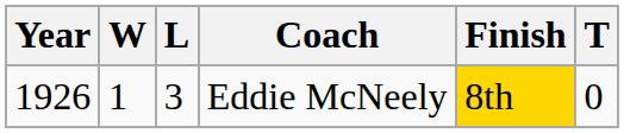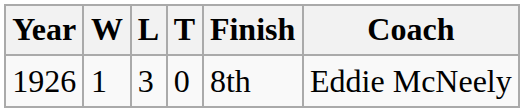columns swapped: T <-> Coach
1926 | Finish: gold background -> no background
